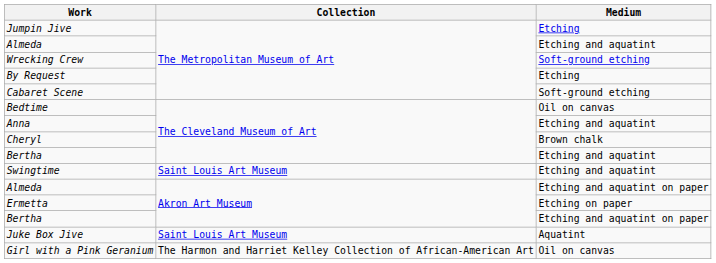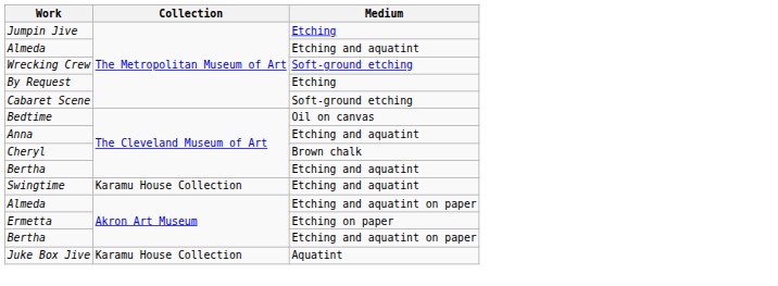Swingtime | Collection: Saint Louis Art Museum -> Karamu House Collection
Juke Box Jive | Collection: Saint Louis Art Museum -> Karamu House Collection
- row: Girl with a Pink Geranium | The Harmon and Harriet Kelley Collection of African-American Art | Oil on canvas
